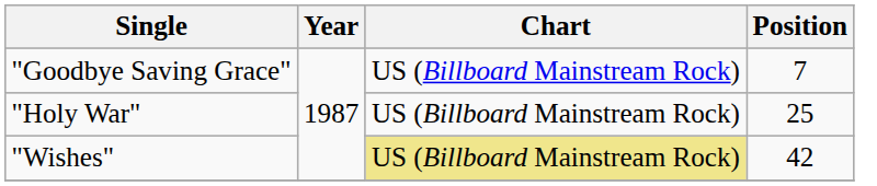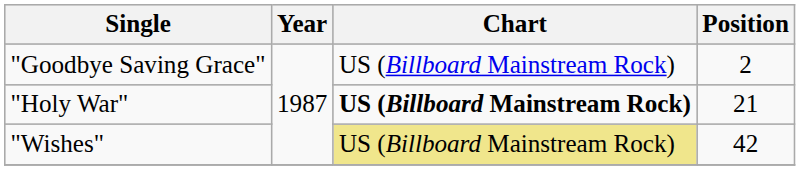"Goodbye Saving Grace" | Position: 7 -> 2
"Holy War" | Chart: normal -> bold
"Holy War" | Position: 25 -> 21
